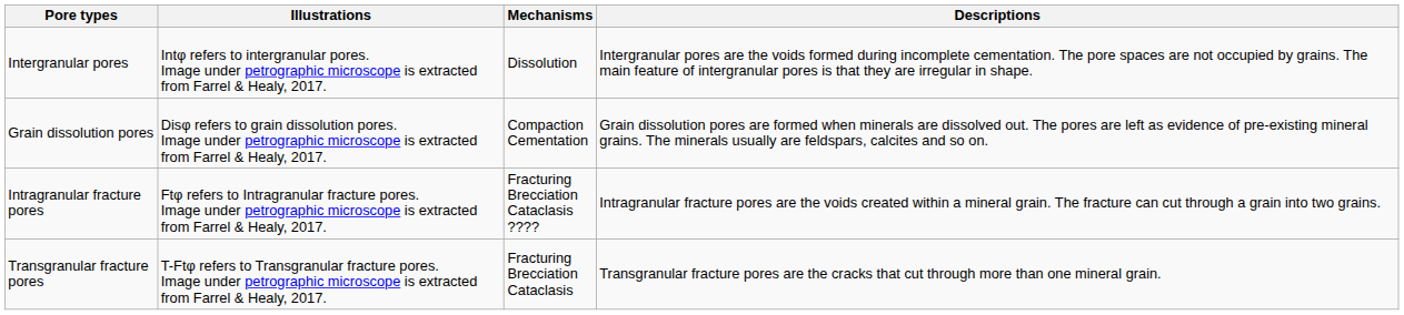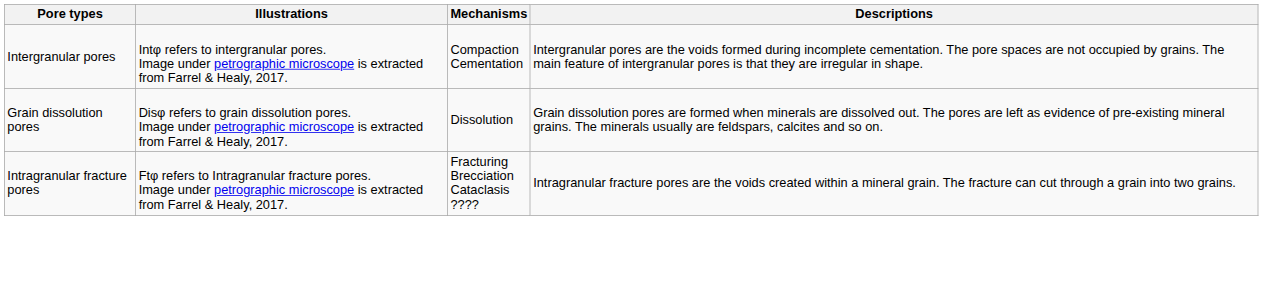Intergranular pores | Mechanisms: Dissolution -> Compaction Cementation
Grain dissolution pores | Mechanisms: Compaction Cementation -> Dissolution
- row: Transgranular fracture pores | T-Ftφ refers to Transgranular fracture pores. Image under petrographic microscope is extracted from Farrel & Healy, 2017. | Fracturing Brecciation Cataclasis | Transgranular fracture pores are the cracks that cut through more than one mineral grain.
